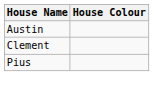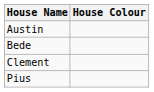+ row: Bede
